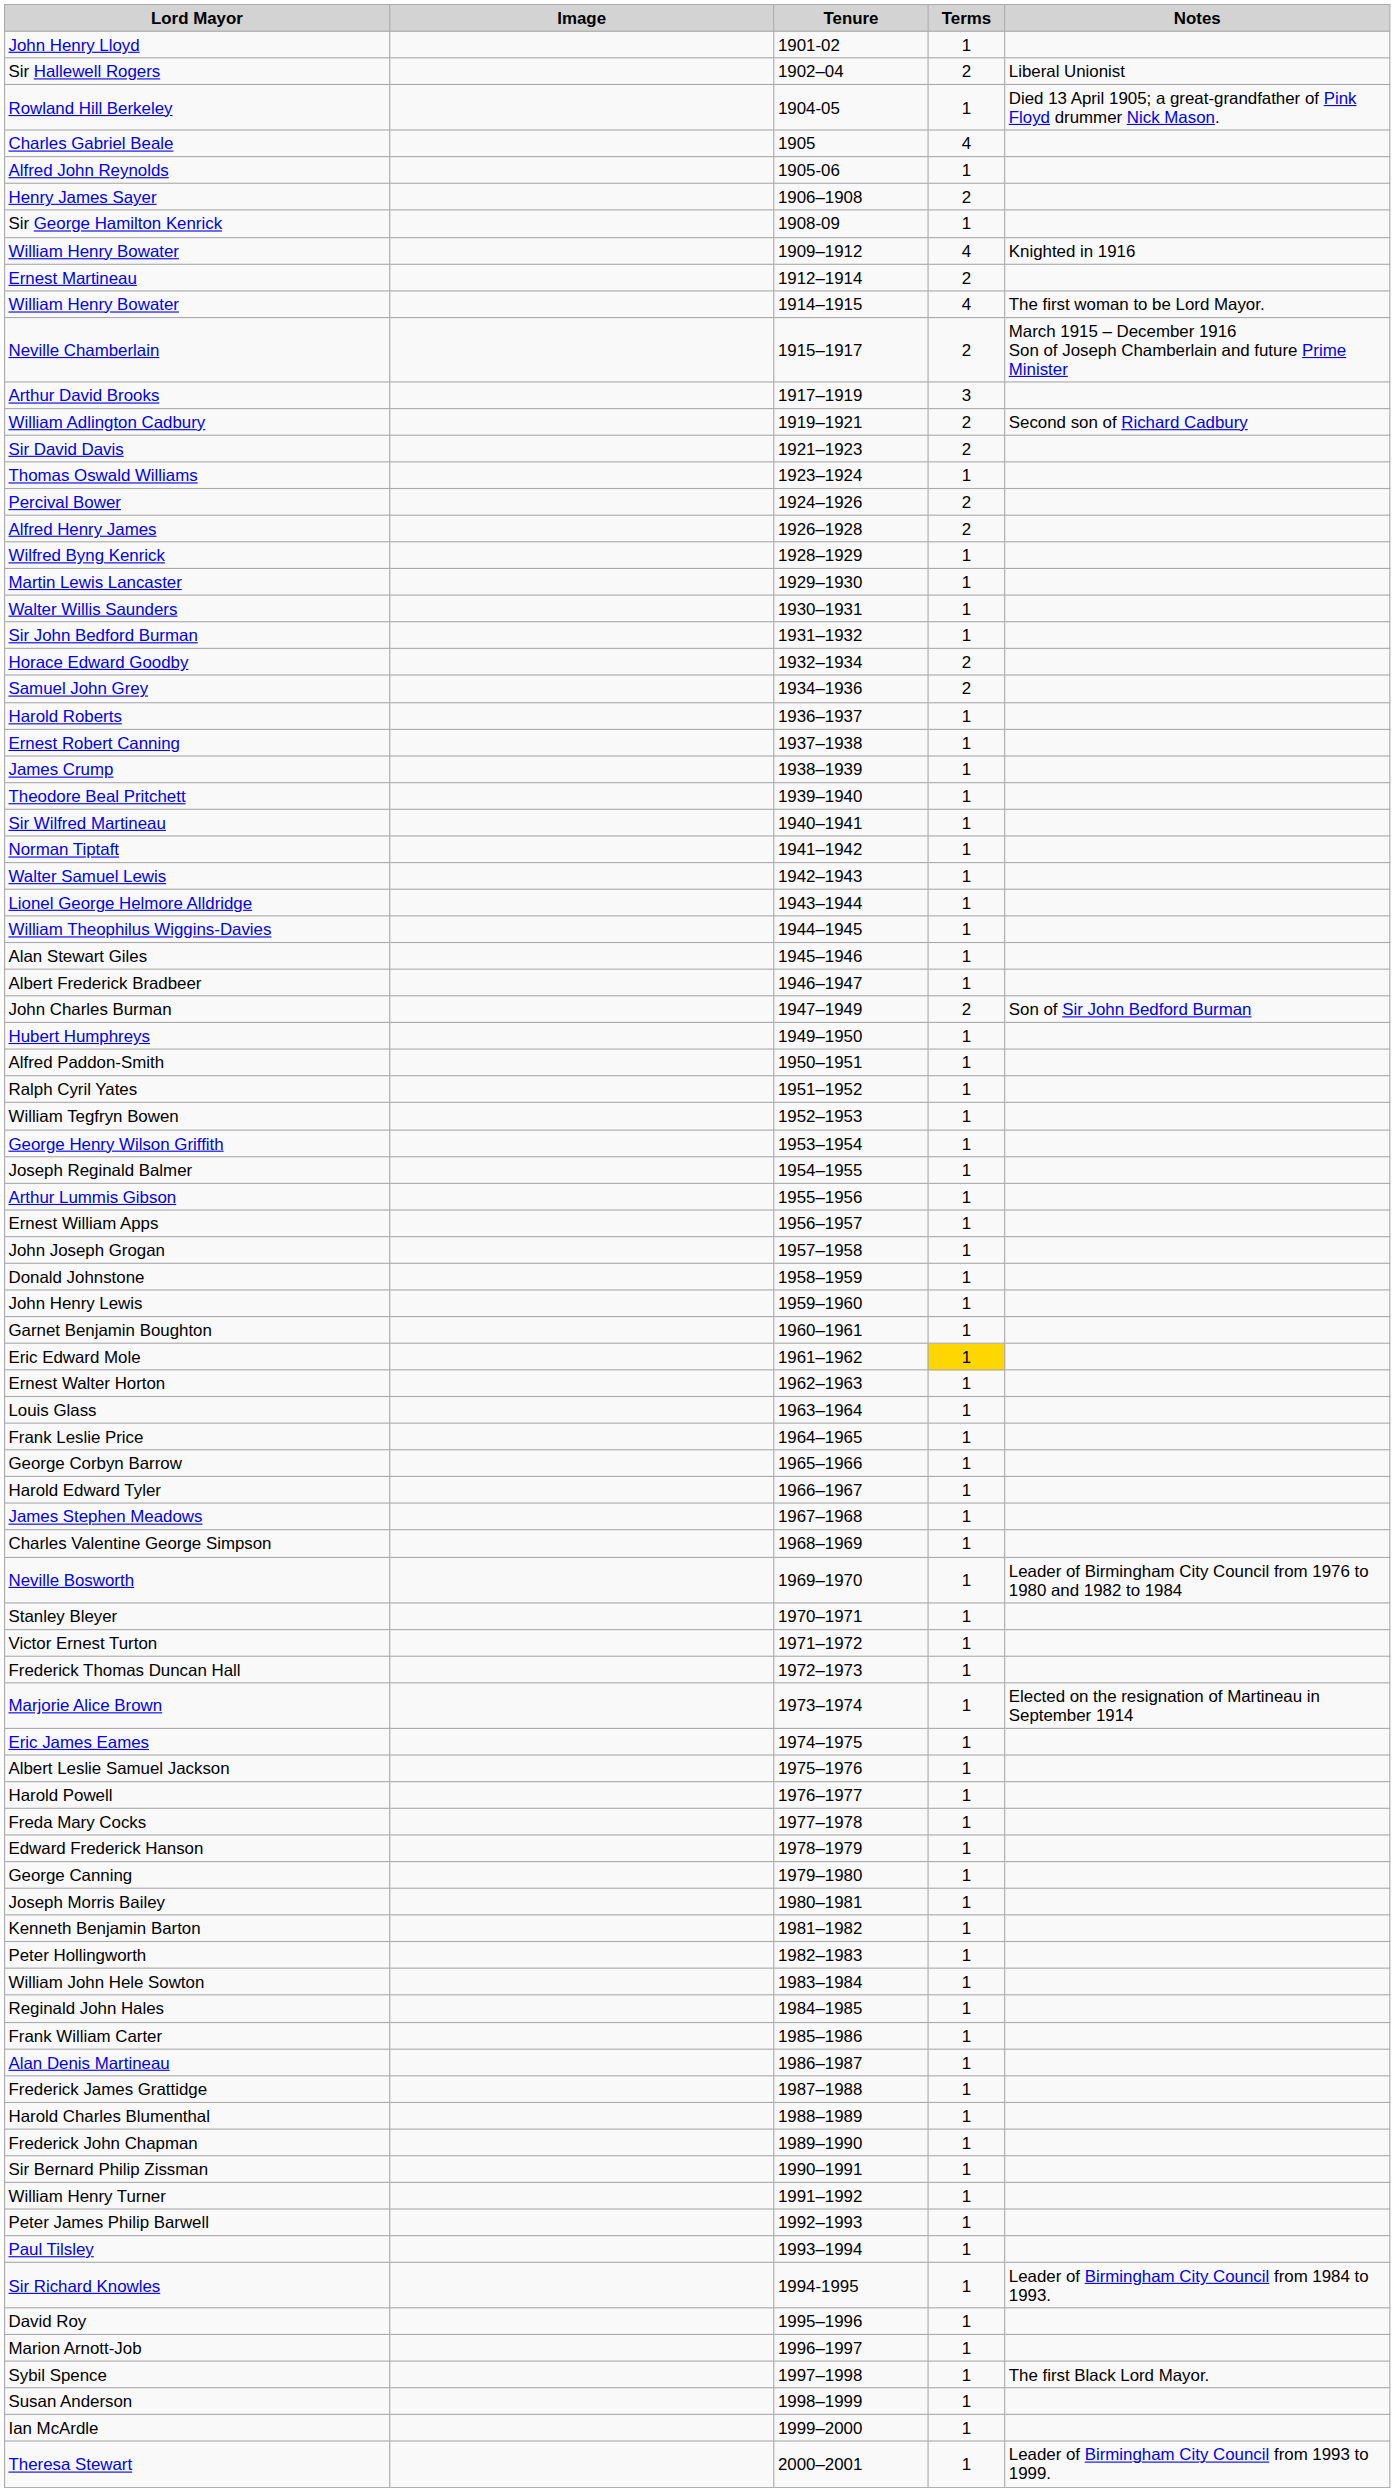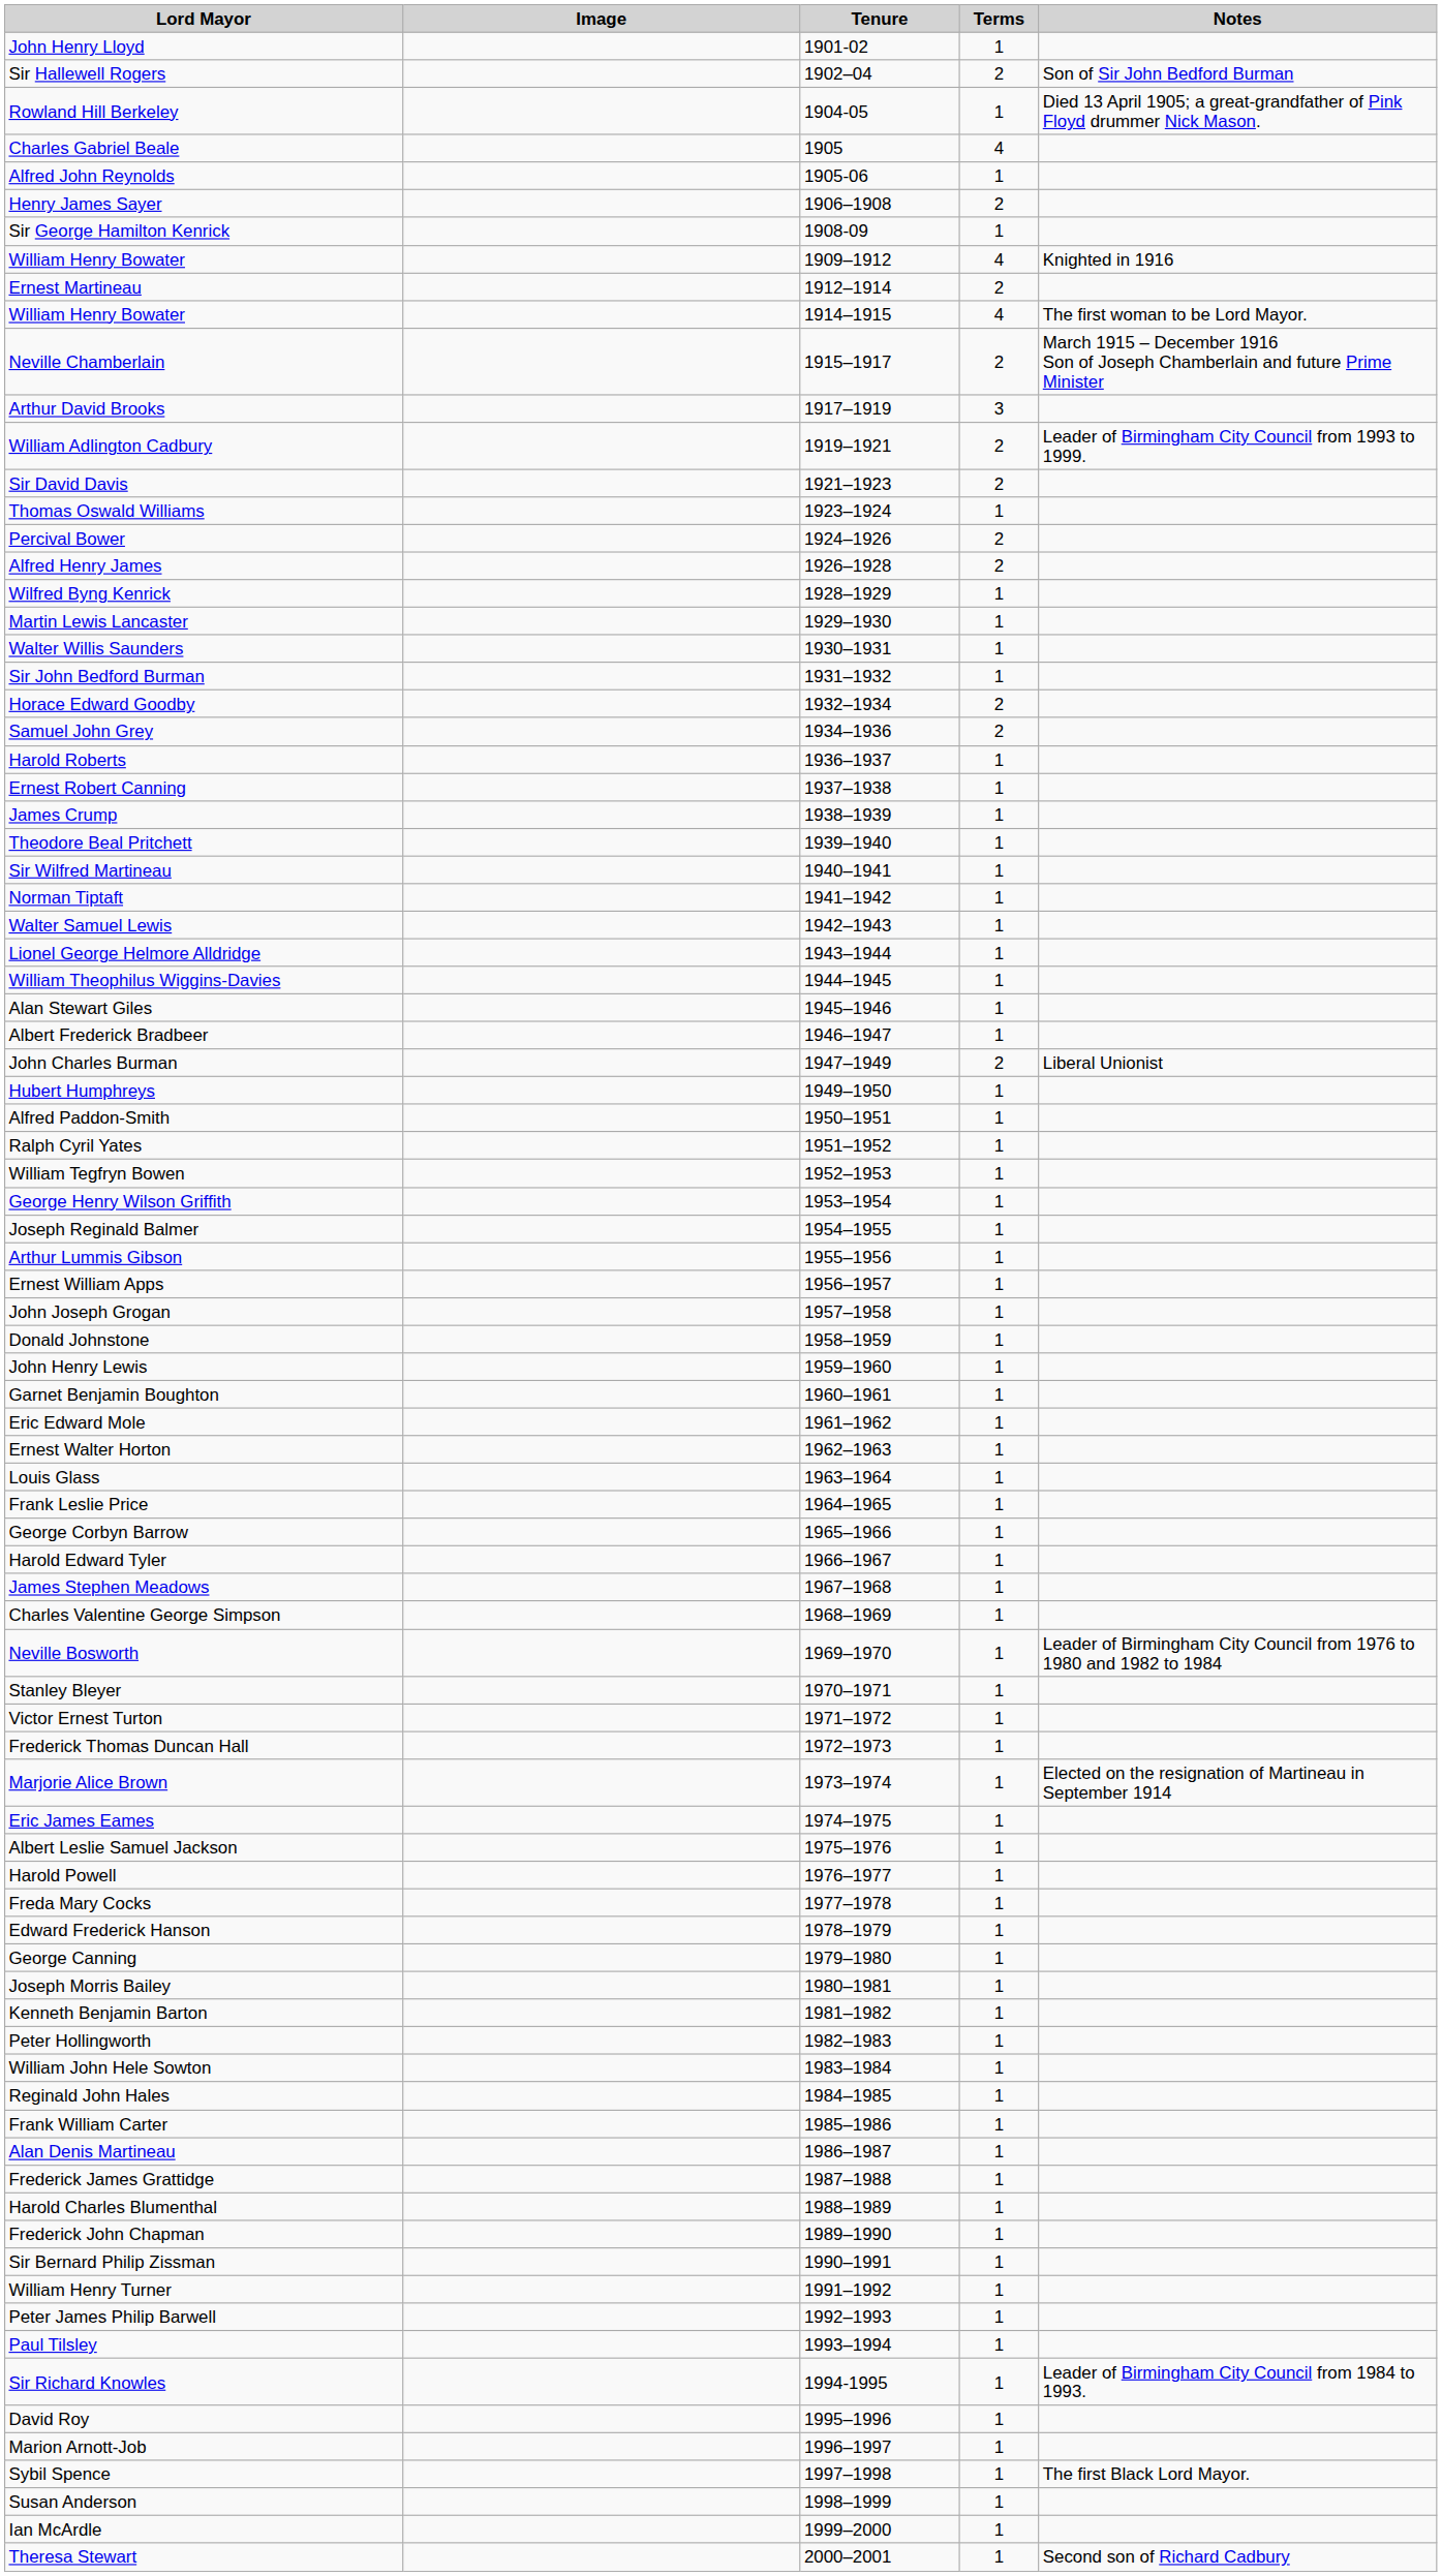Sir Hallewell Rogers | Notes: Liberal Unionist -> Son of Sir John Bedford Burman
William Adlington Cadbury | Notes: Second son of Richard Cadbury -> Leader of Birmingham City Council from 1993 to 1999.
John Charles Burman | Notes: Son of Sir John Bedford Burman -> Liberal Unionist
Eric Edward Mole | Terms: gold background -> no background
Theresa Stewart | Notes: Leader of Birmingham City Council from 1993 to 1999. -> Second son of Richard Cadbury
